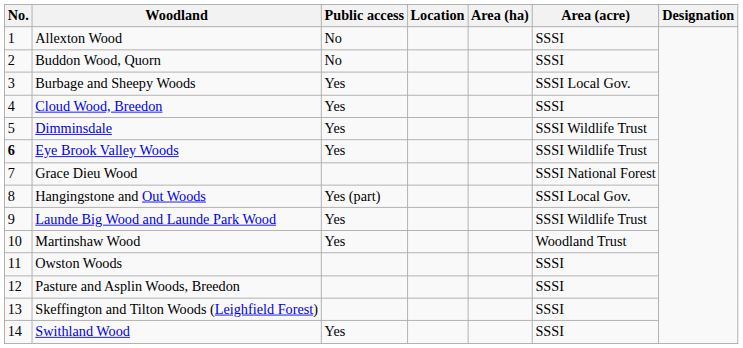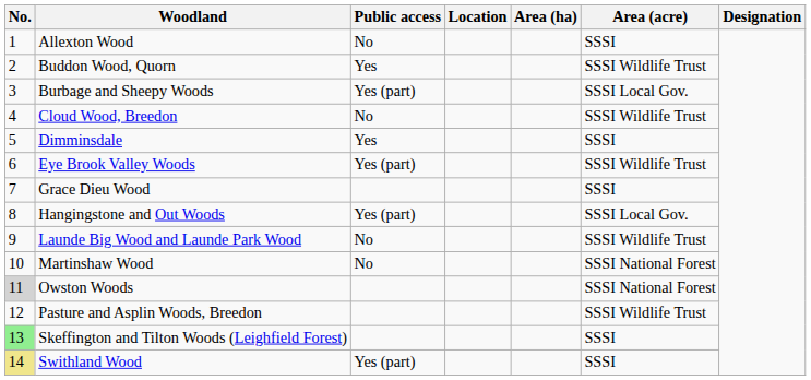Buddon Wood, Quorn | Public access: No -> Yes
Buddon Wood, Quorn | Area (acre): SSSI -> SSSI Wildlife Trust
Burbage and Sheepy Woods | Public access: Yes -> Yes (part)
Cloud Wood, Breedon | Public access: Yes -> No
Cloud Wood, Breedon | Area (acre): SSSI -> SSSI Wildlife Trust
Dimminsdale | Area (acre): SSSI Wildlife Trust -> SSSI
Eye Brook Valley Woods | No.: bold -> normal
Eye Brook Valley Woods | Public access: Yes -> Yes (part)
Grace Dieu Wood | Area (acre): SSSI National Forest -> SSSI
Launde Big Wood and Launde Park Wood | Public access: Yes -> No
Martinshaw Wood | Public access: Yes -> No
Martinshaw Wood | Area (acre): Woodland Trust -> SSSI National Forest
Owston Woods | No.: no background -> lightgrey background
Owston Woods | Area (acre): SSSI -> SSSI National Forest
Pasture and Asplin Woods, Breedon | Area (acre): SSSI -> SSSI Wildlife Trust
Skeffington and Tilton Woods (Leighfield Forest) | No.: no background -> lightgreen background
Swithland Wood | No.: no background -> khaki background
Swithland Wood | Public access: Yes -> Yes (part)
